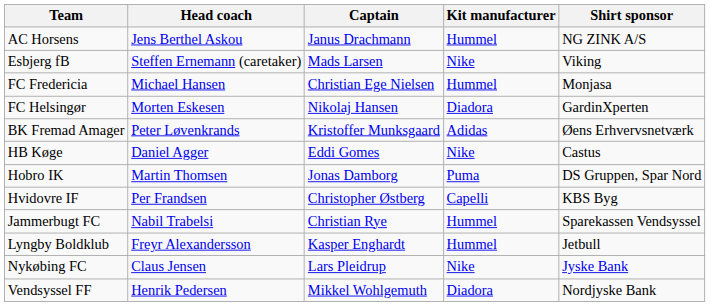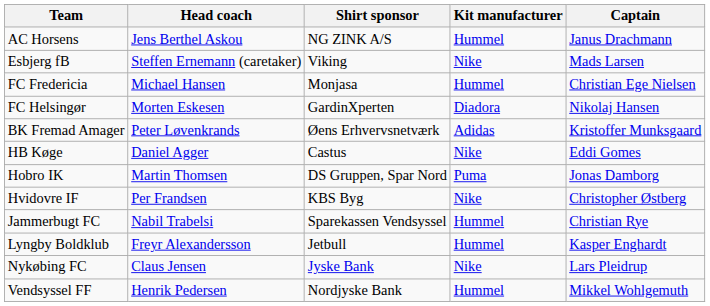columns swapped: Captain <-> Shirt sponsor
Hvidovre IF | Kit manufacturer: Capelli -> Nike
Vendsyssel FF | Kit manufacturer: Diadora -> Hummel
